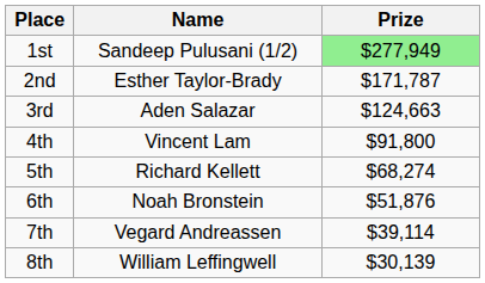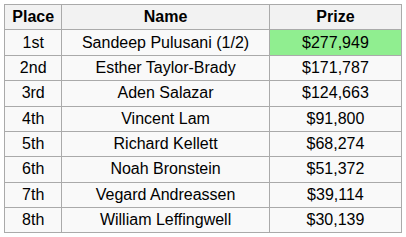6th | Prize: $51,876 -> $51,372
